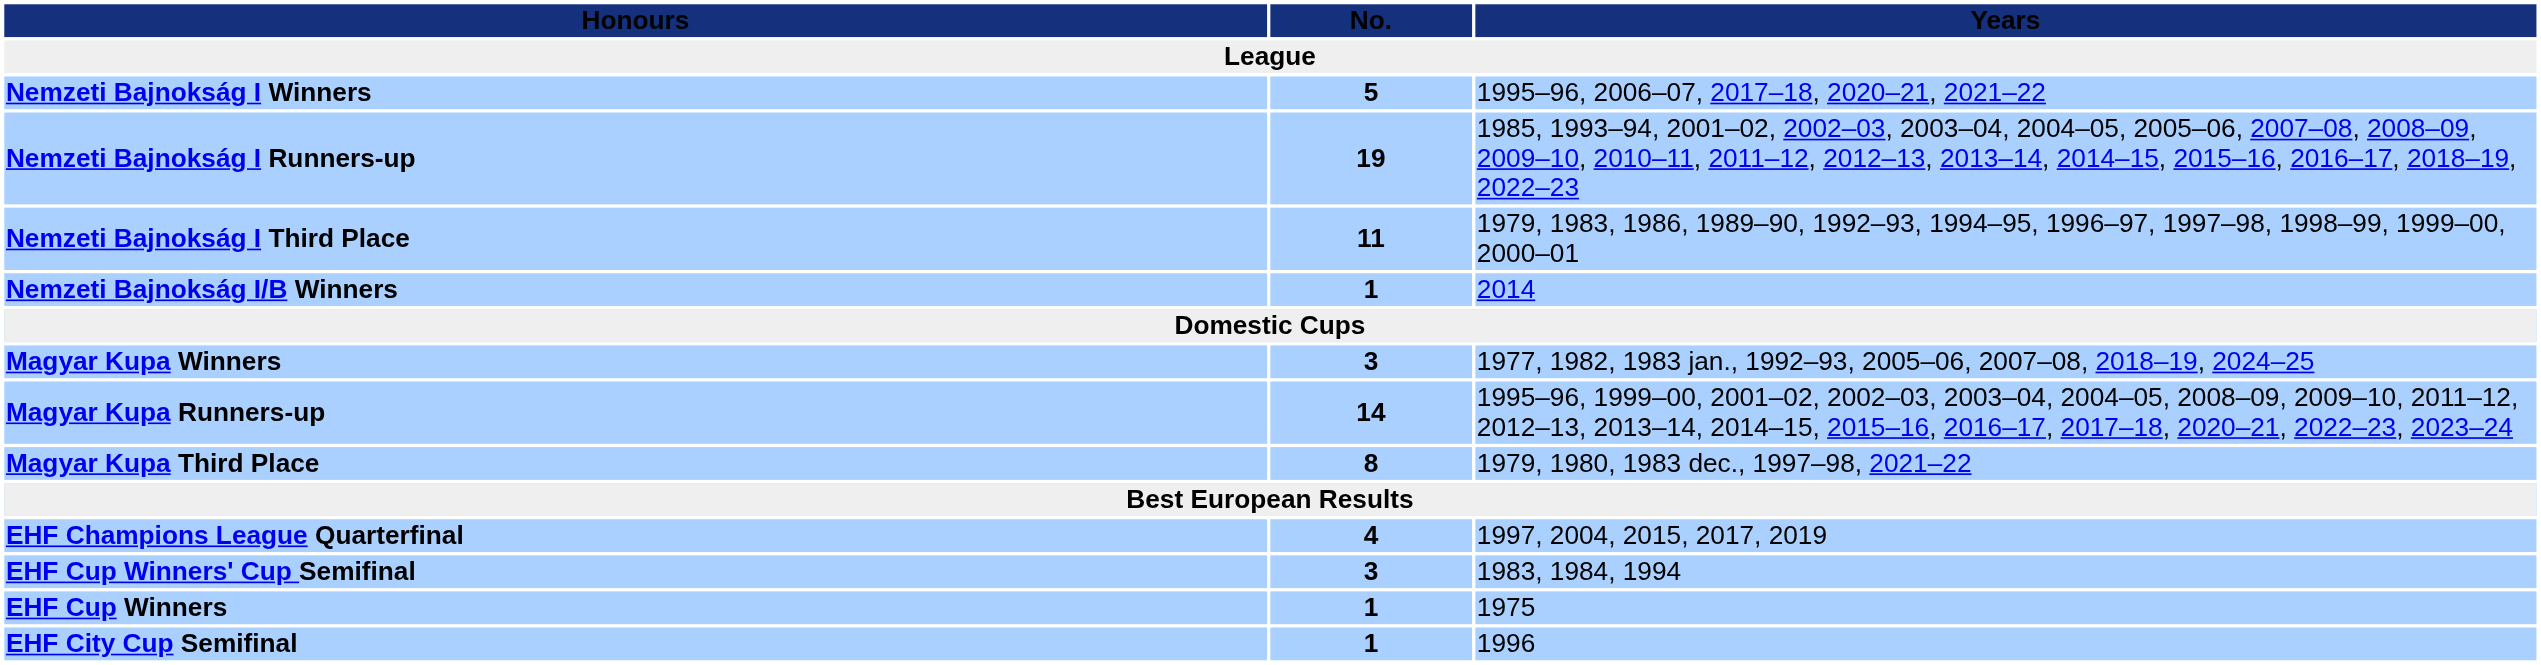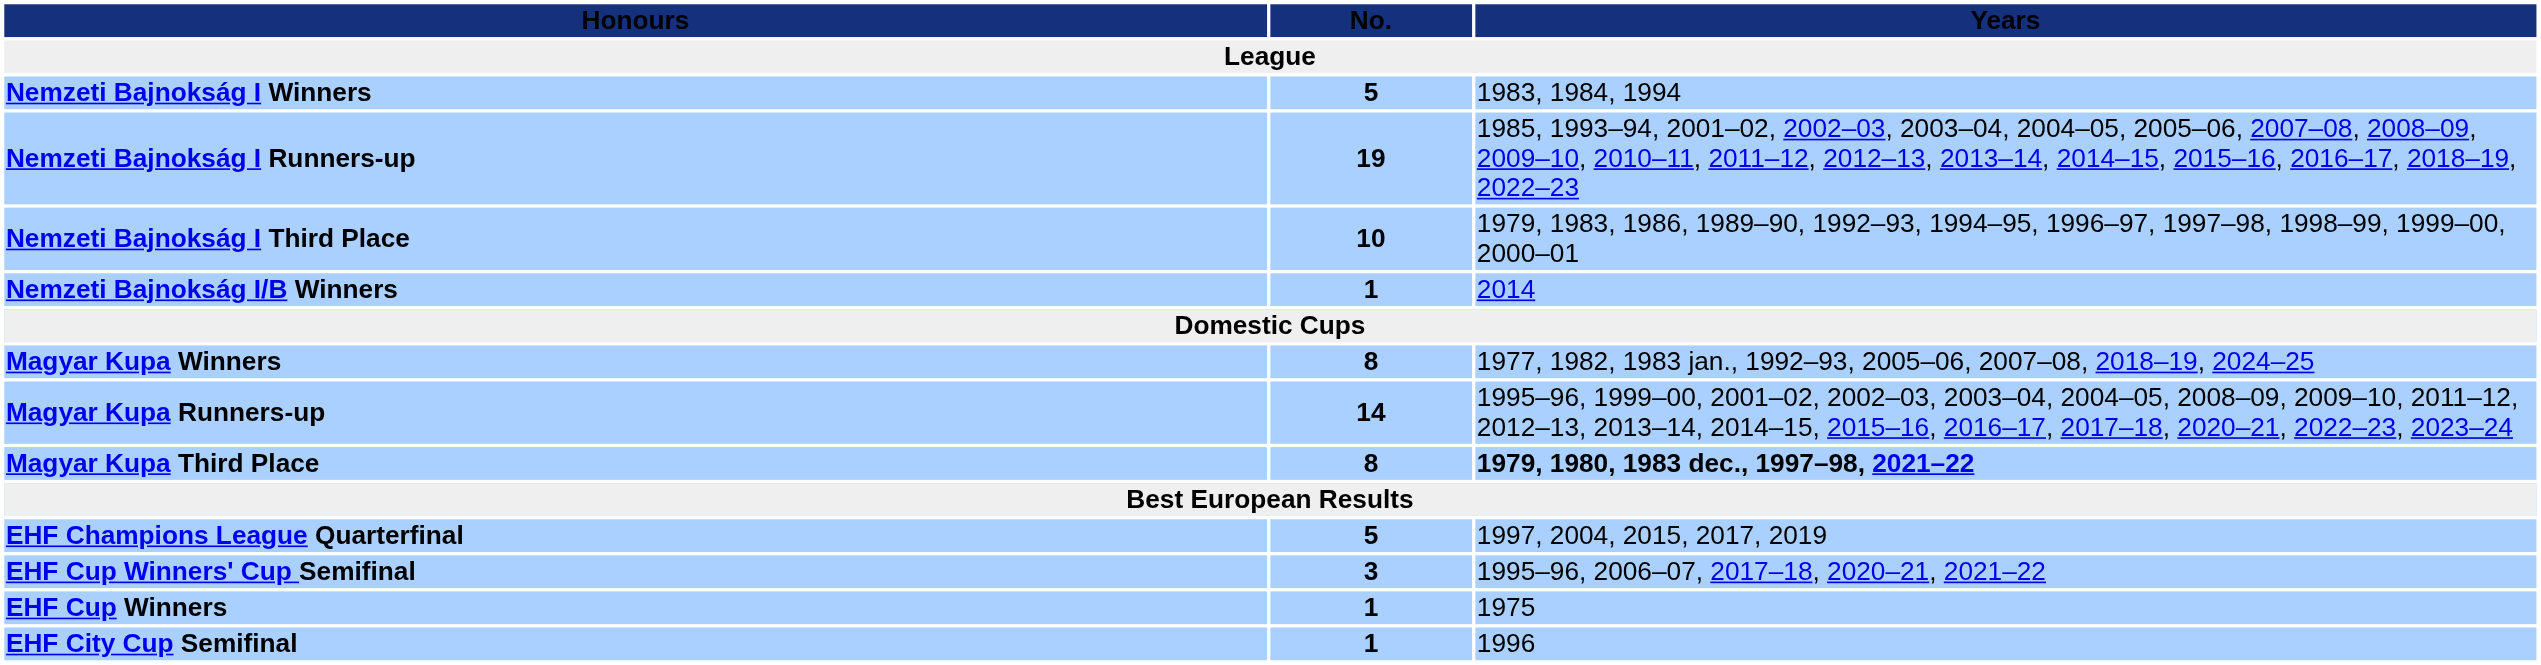Nemzeti Bajnokság I Winners | Years: 1995–96, 2006–07, 2017–18, 2020–21, 2021–22 -> 1983, 1984, 1994
Nemzeti Bajnokság I Third Place | No.: 11 -> 10
Magyar Kupa Winners | No.: 3 -> 8
Magyar Kupa Third Place | Years: normal -> bold
EHF Champions League Quarterfinal | No.: 4 -> 5
EHF Cup Winners' Cup Semifinal | Years: 1983, 1984, 1994 -> 1995–96, 2006–07, 2017–18, 2020–21, 2021–22
